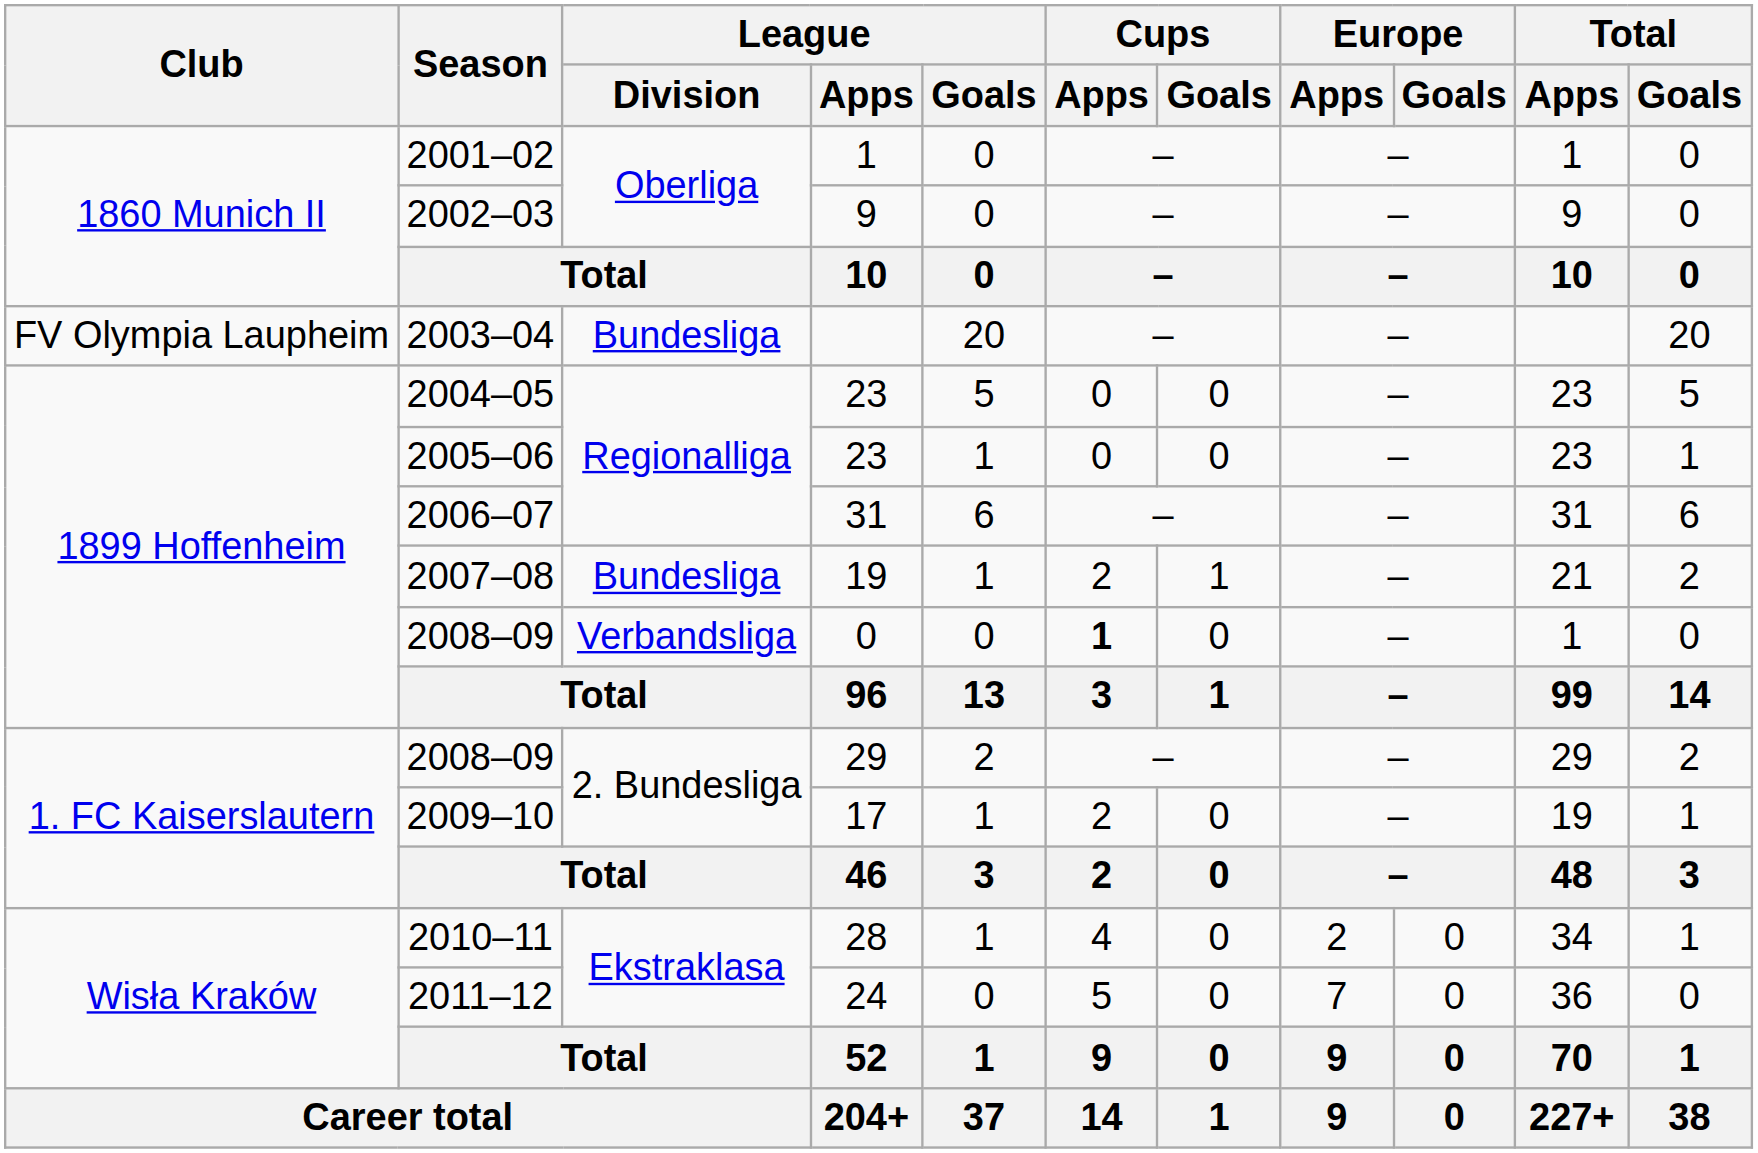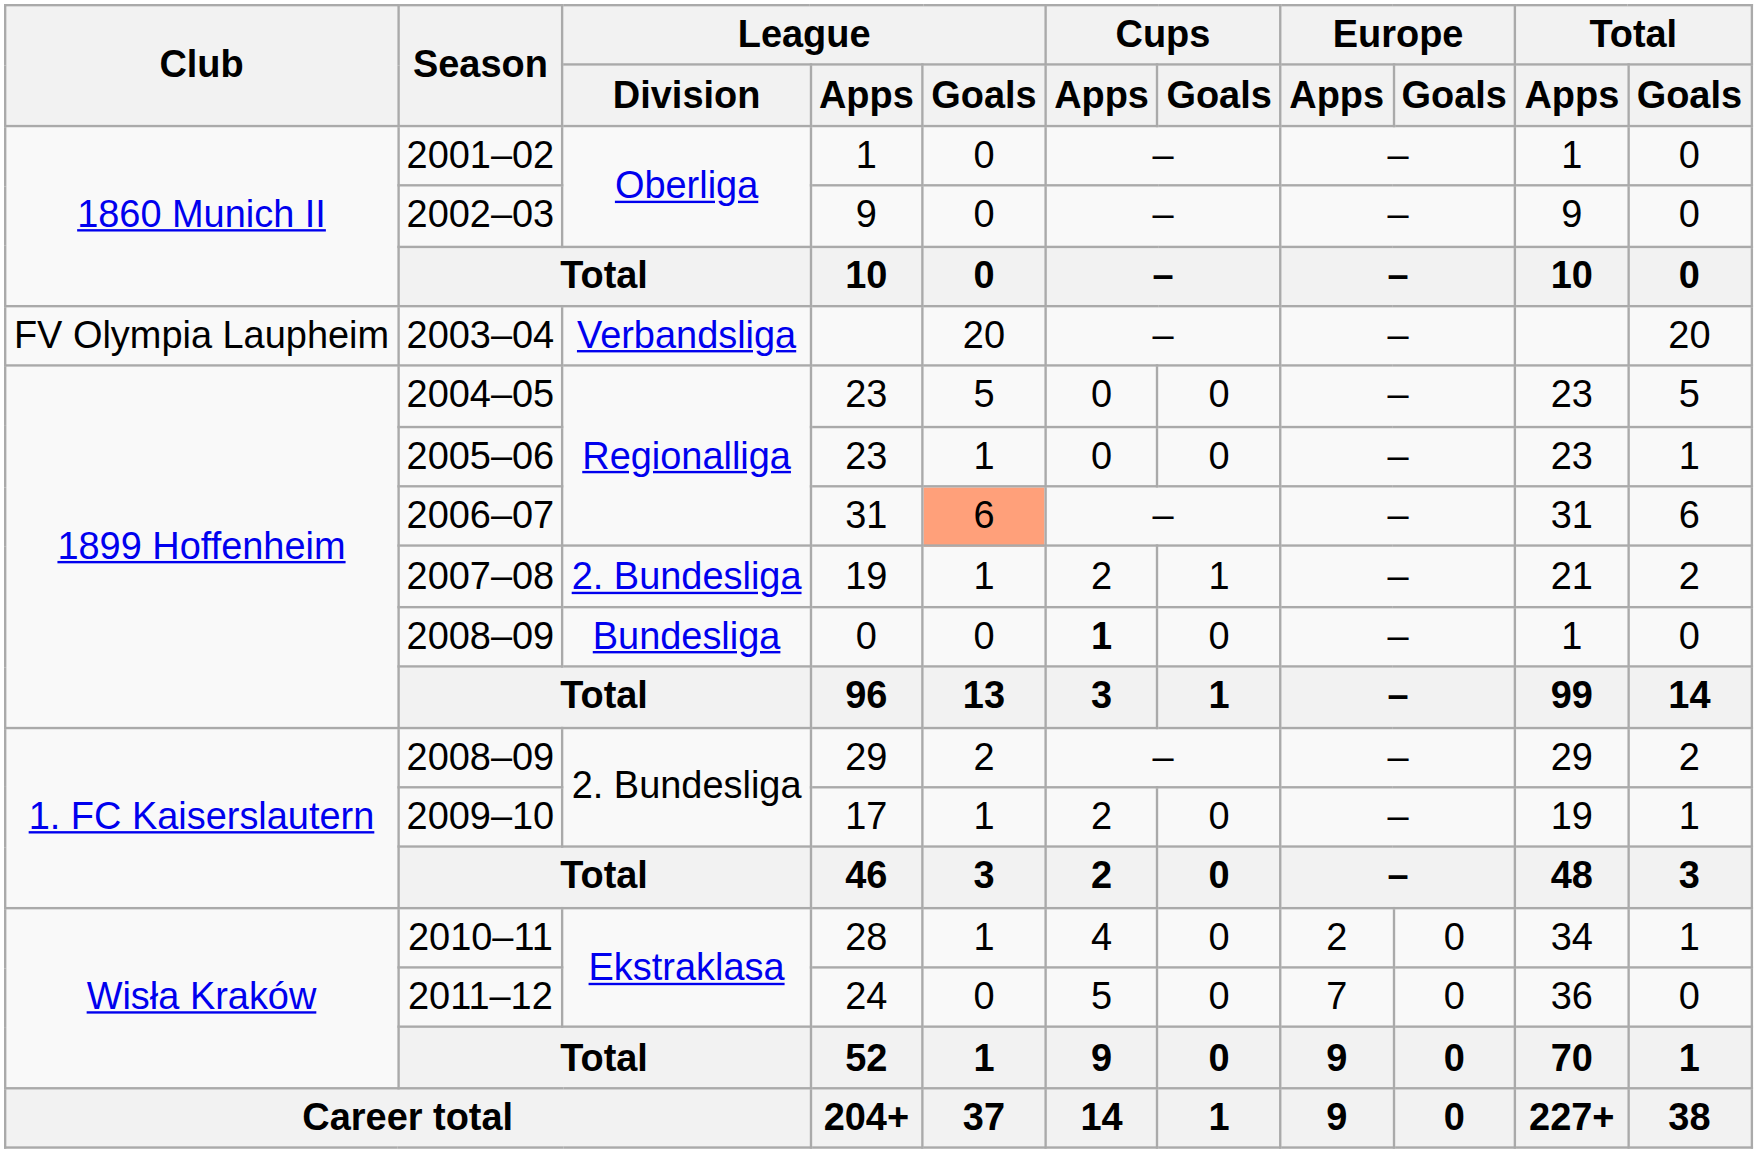2003–04 | League / Division: Bundesliga -> Verbandsliga
2006–07 | League / Goals: no background -> lightsalmon background
2007–08 | League / Division: Bundesliga -> 2. Bundesliga
2008–09 / 0 | League / Division: Verbandsliga -> Bundesliga
